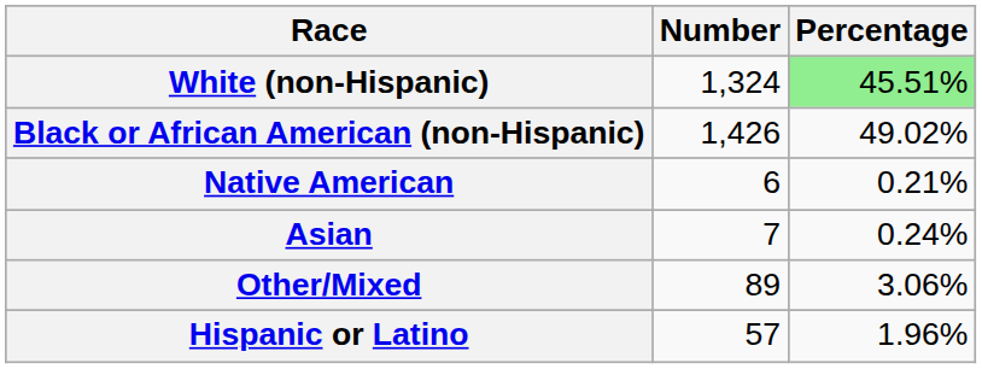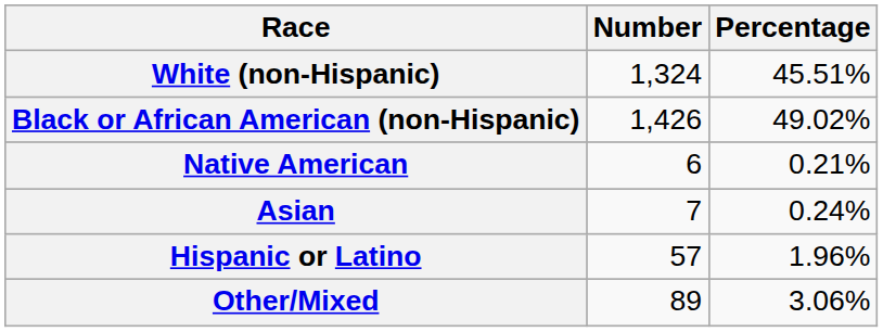White (non-Hispanic) | Percentage: lightgreen background -> no background
rows swapped: Other/Mixed <-> Hispanic or Latino
